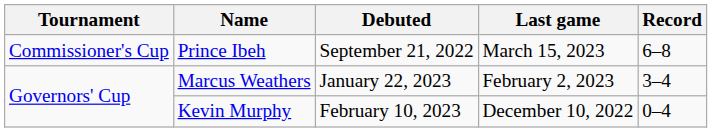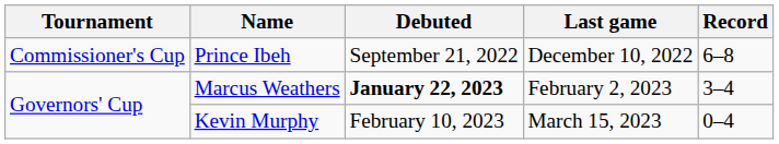Prince Ibeh | Last game: March 15, 2023 -> December 10, 2022
Marcus Weathers | Debuted: normal -> bold
Kevin Murphy | Last game: December 10, 2022 -> March 15, 2023
